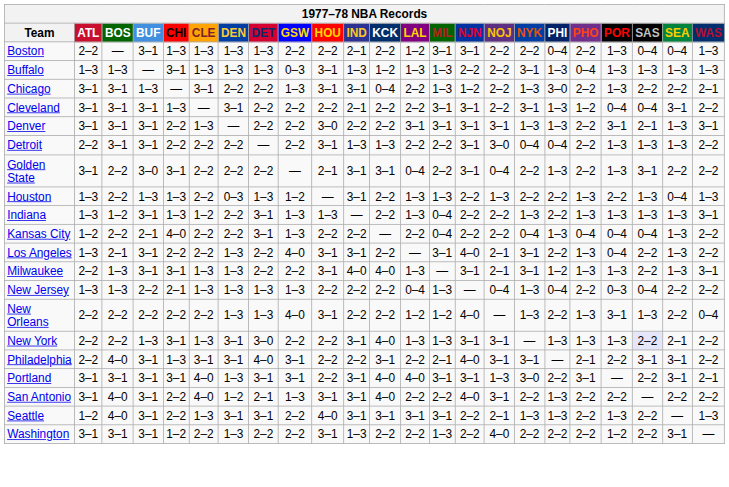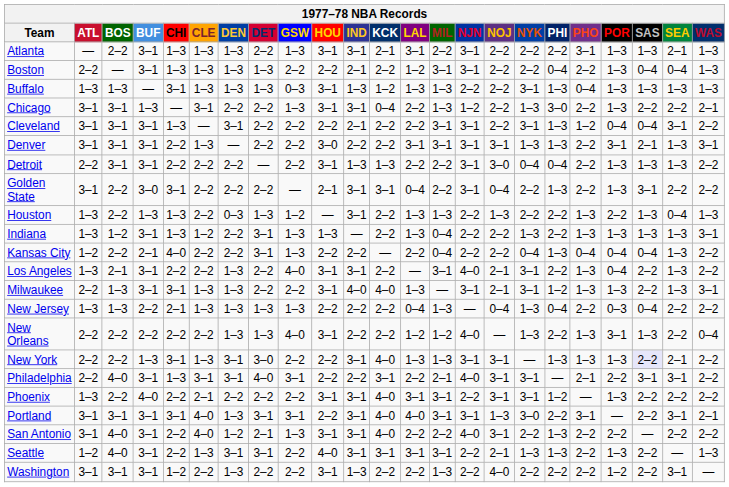+ row: Atlanta | — | 2–2 | 3–1 | 1–3 | 1–3 | 1–3 | 2–2 | 1–3 | 3–1 | 3–1 | 2–1 | 3–1 | 2–2 | 3–1 | 2–2 | 2–2 | 2–2 | 3–1 | 1–3 | 1–3 | 2–1 | 1–3
+ row: Phoenix | 1–3 | 2–2 | 4–0 | 2–2 | 2–1 | 2–2 | 2–2 | 2–2 | 3–1 | 3–1 | 4–0 | 3–1 | 3–1 | 2–2 | 3–1 | 3–1 | 1–2 | — | 1–3 | 2–2 | 2–2 | 2–2
